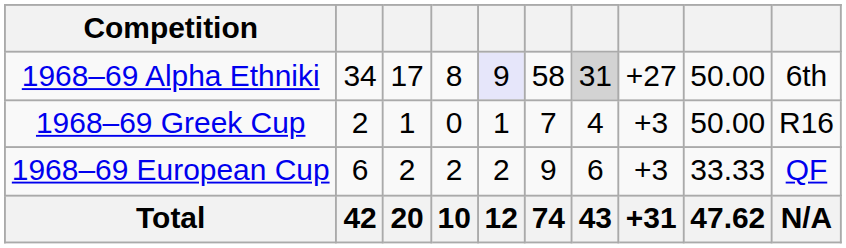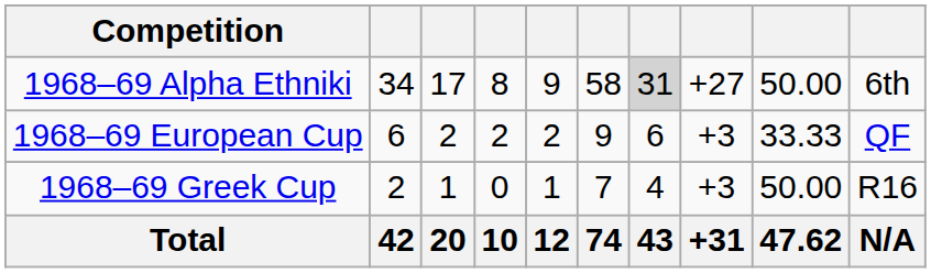1968–69 Alpha Ethniki | column 5: lavender background -> no background
rows swapped: 1968–69 Greek Cup <-> 1968–69 European Cup
